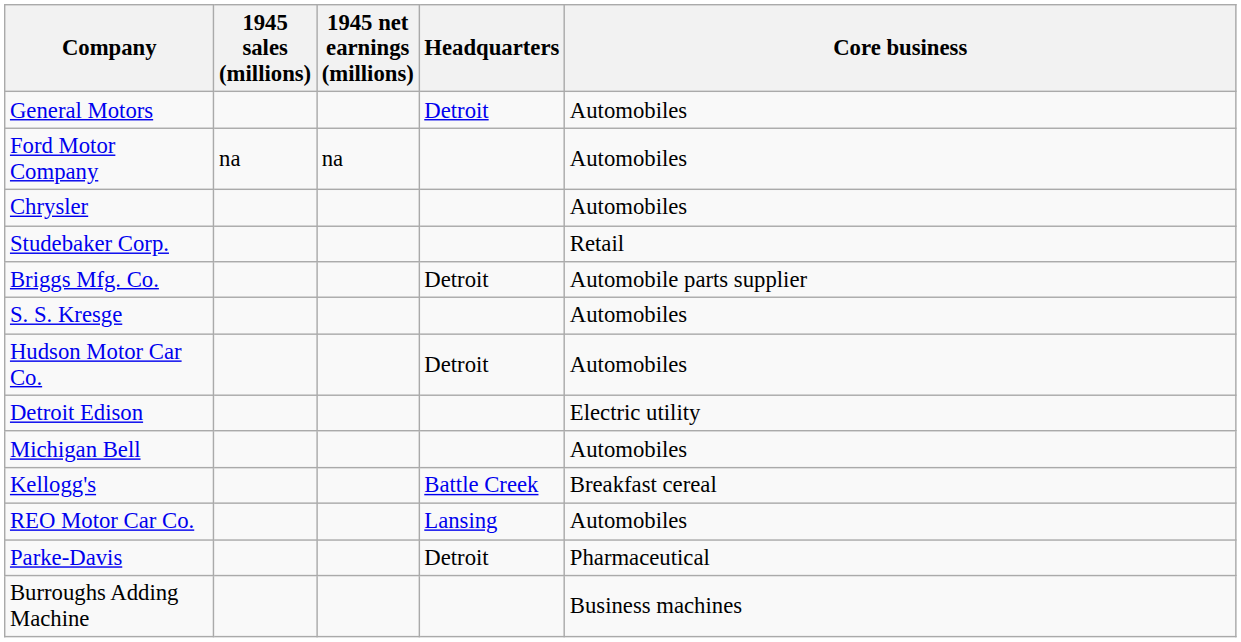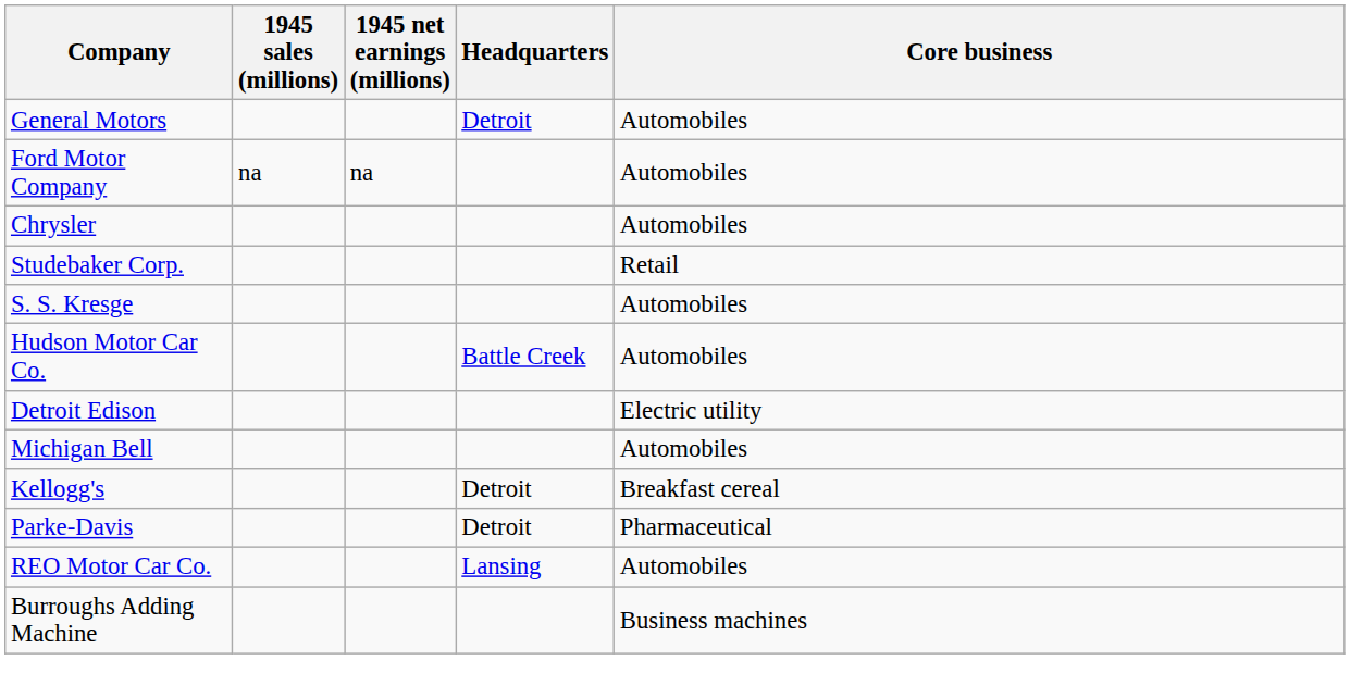- row: Briggs Mfg. Co. | Detroit | Automobile parts supplier
Hudson Motor Car Co. | Headquarters: Detroit -> Battle Creek
Kellogg's | Headquarters: Battle Creek -> Detroit
rows swapped: Parke-Davis <-> REO Motor Car Co.
